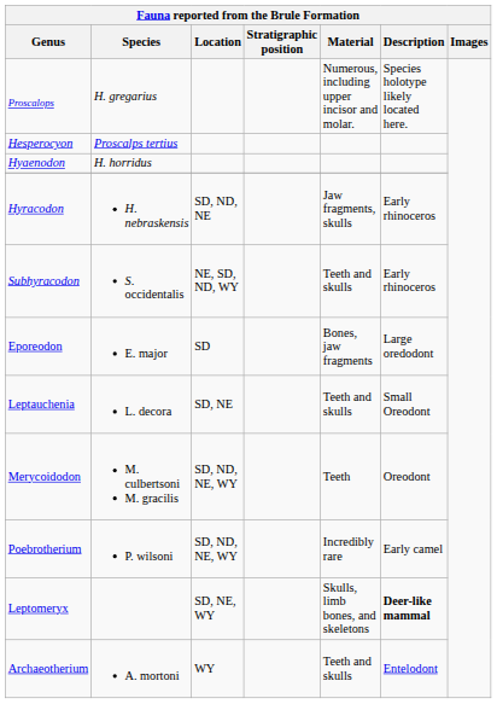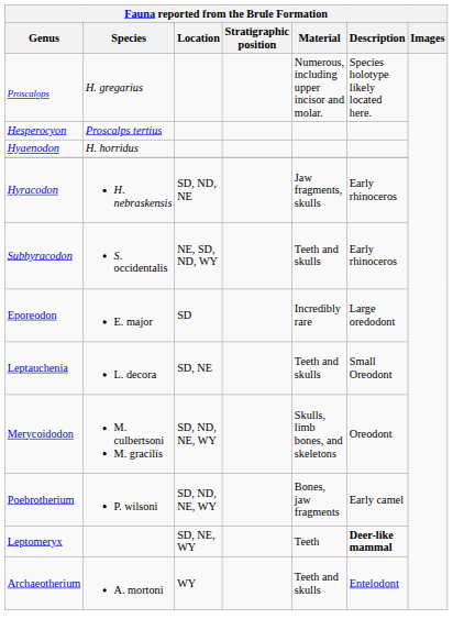Eporeodon | Material: Bones, jaw fragments -> Incredibly rare
Merycoidodon | Material: Teeth -> Skulls, limb bones, and skeletons
Poebrotherium | Material: Incredibly rare -> Bones, jaw fragments
Leptomeryx | Material: Skulls, limb bones, and skeletons -> Teeth
